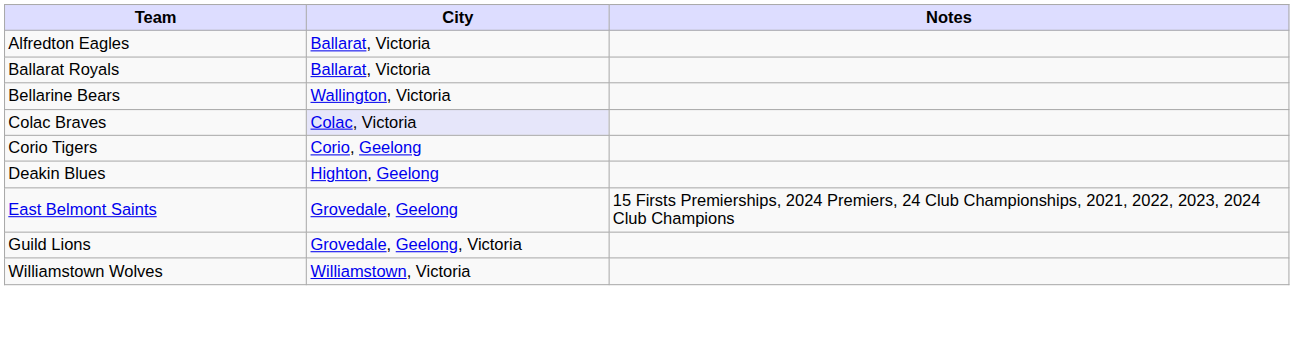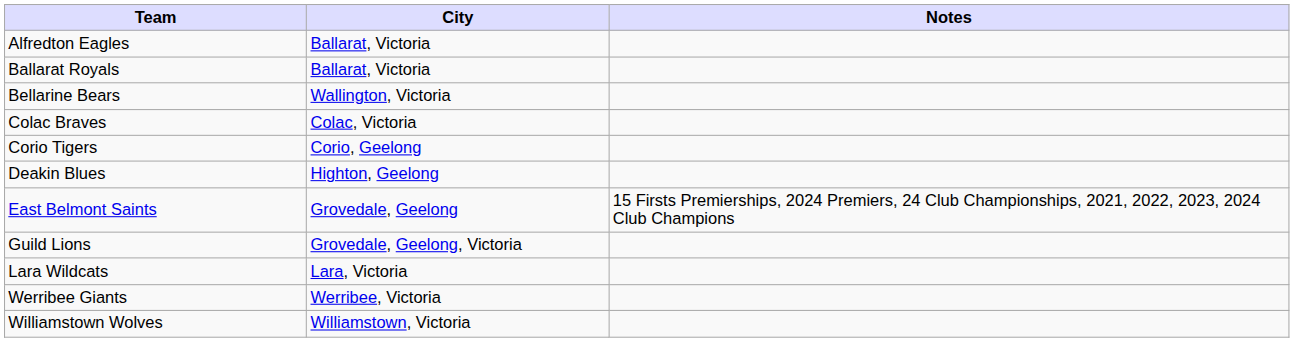Colac Braves | City: lavender background -> no background
+ row: Lara Wildcats | Lara, Victoria
+ row: Werribee Giants | Werribee, Victoria
